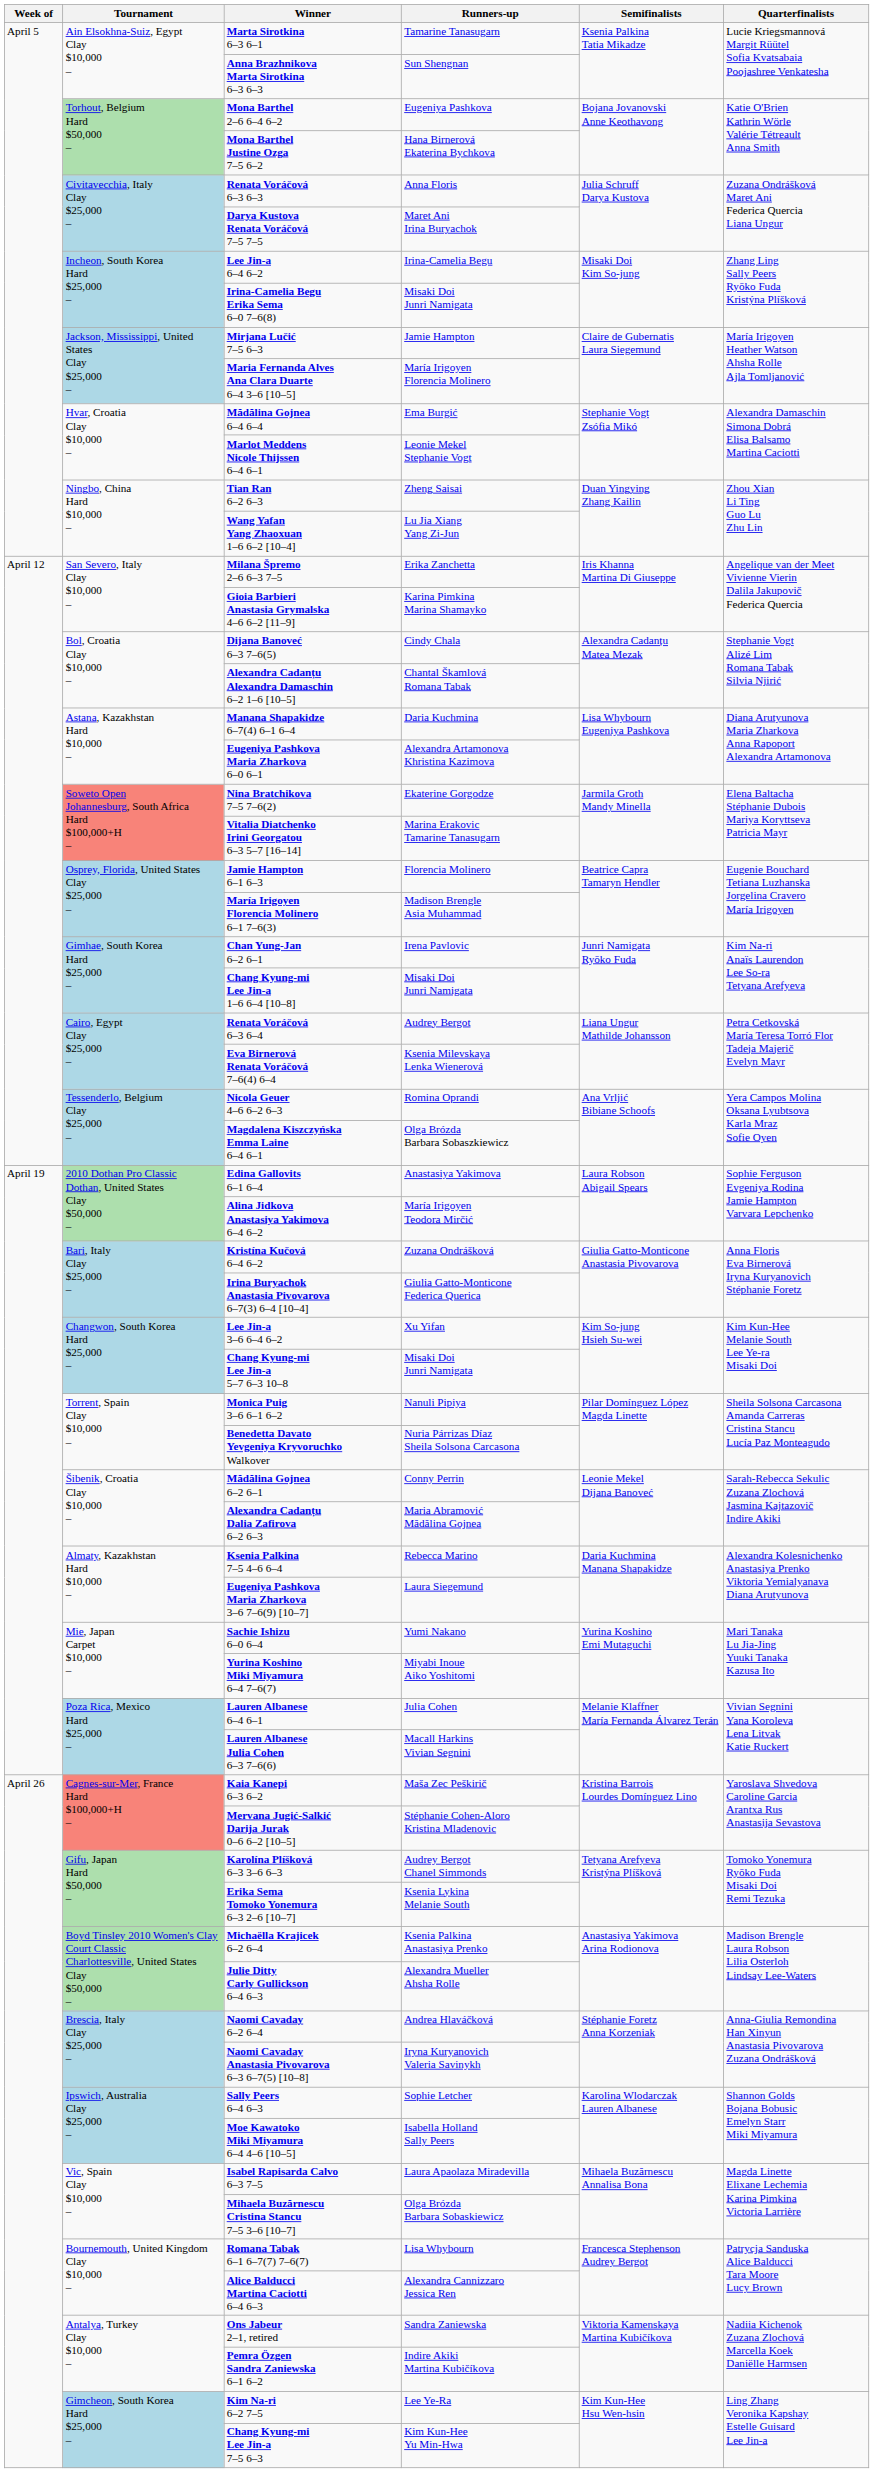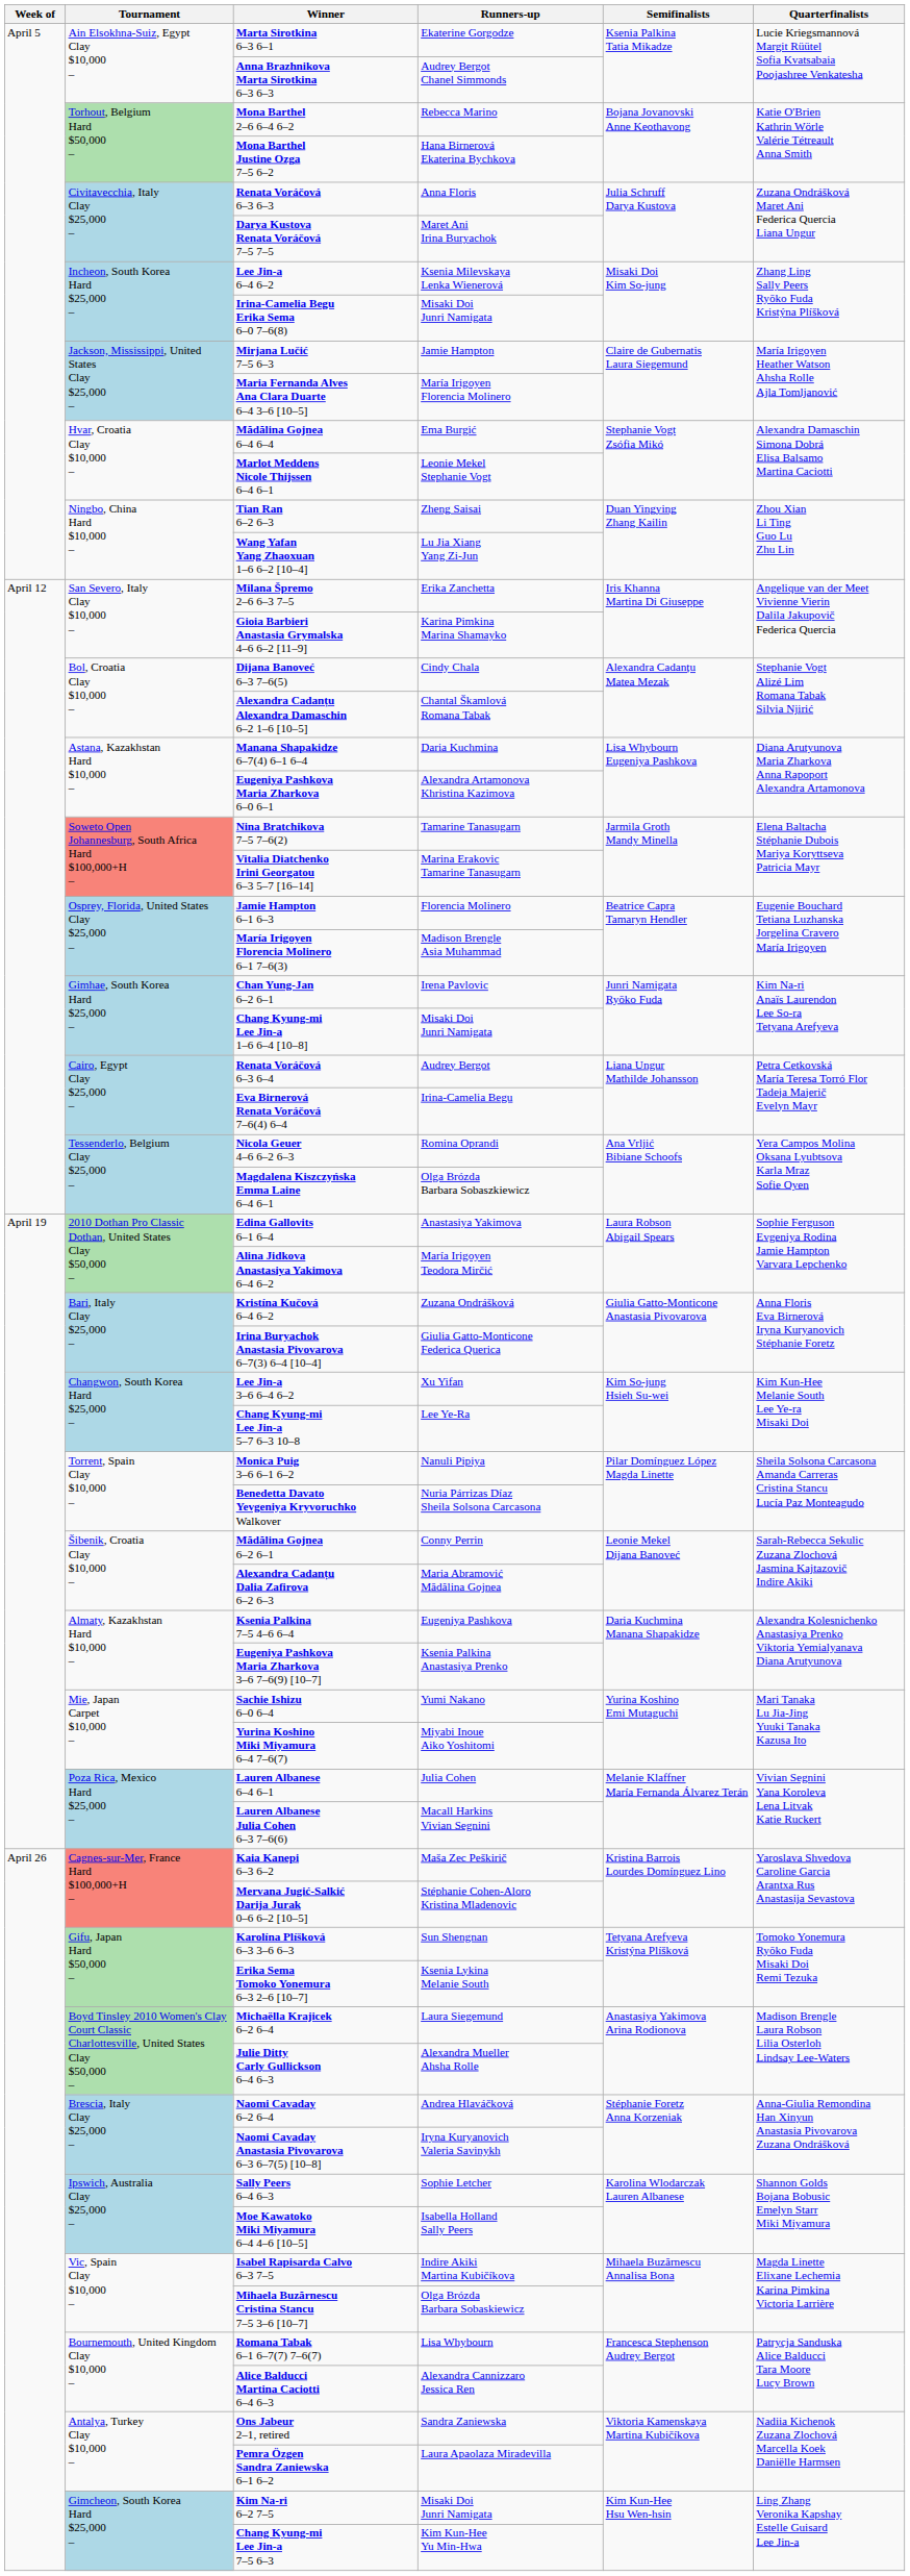Marta Sirotkina 6–3 6–1 | Runners-up: Tamarine Tanasugarn -> Ekaterine Gorgodze
Anna Brazhnikova Marta Sirotkina 6–3 6–3 | Runners-up: Sun Shengnan -> Audrey Bergot Chanel Simmonds
Mona Barthel 2–6 6–4 6–2 | Runners-up: Eugeniya Pashkova -> Rebecca Marino
Lee Jin-a 6–4 6–2 | Runners-up: Irina-Camelia Begu -> Ksenia Milevskaya Lenka Wienerová
Nina Bratchikova 7–5 7–6(2) | Runners-up: Ekaterine Gorgodze -> Tamarine Tanasugarn
Eva Birnerová Renata Voráčová 7–6(4) 6–4 | Runners-up: Ksenia Milevskaya Lenka Wienerová -> Irina-Camelia Begu
Chang Kyung-mi Lee Jin-a 5–7 6–3 10–8 | Runners-up: Misaki Doi Junri Namigata -> Lee Ye-Ra
Ksenia Palkina 7–5 4–6 6–4 | Runners-up: Rebecca Marino -> Eugeniya Pashkova
Eugeniya Pashkova Maria Zharkova 3–6 7–6(9) [10–7] | Runners-up: Laura Siegemund -> Ksenia Palkina Anastasiya Prenko
Karolína Plíšková 6–3 3–6 6–3 | Runners-up: Audrey Bergot Chanel Simmonds -> Sun Shengnan
Michaëlla Krajicek 6–2 6–4 | Runners-up: Ksenia Palkina Anastasiya Prenko -> Laura Siegemund
Isabel Rapisarda Calvo 6–3 7–5 | Runners-up: Laura Apaolaza Miradevilla -> Indire Akiki Martina Kubičíkova
Pemra Özgen Sandra Zaniewska 6–1 6–2 | Runners-up: Indire Akiki Martina Kubičíkova -> Laura Apaolaza Miradevilla
Kim Na-ri 6–2 7–5 | Runners-up: Lee Ye-Ra -> Misaki Doi Junri Namigata
